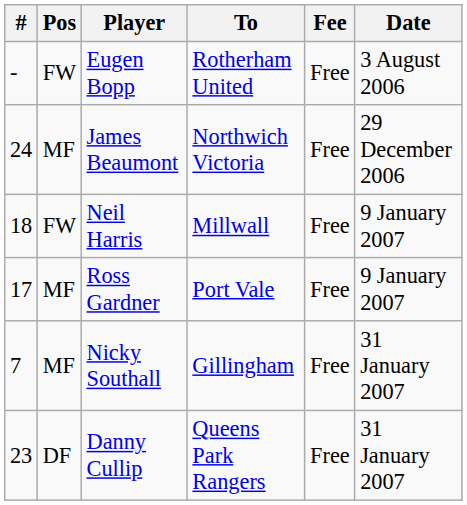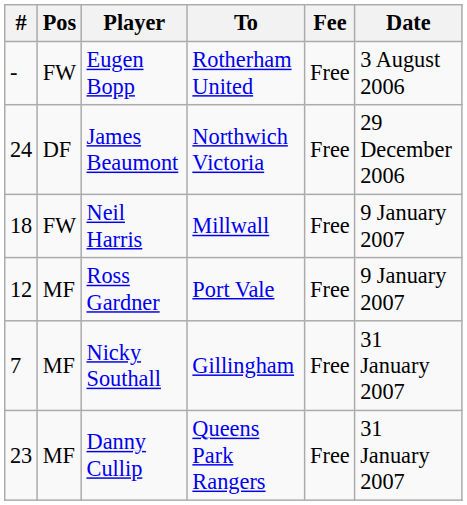James Beaumont | Pos: MF -> DF
Ross Gardner | #: 17 -> 12
Danny Cullip | Pos: DF -> MF
